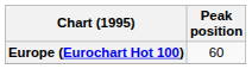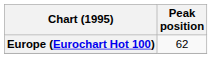Europe (Eurochart Hot 100) | Peak position: 60 -> 62
